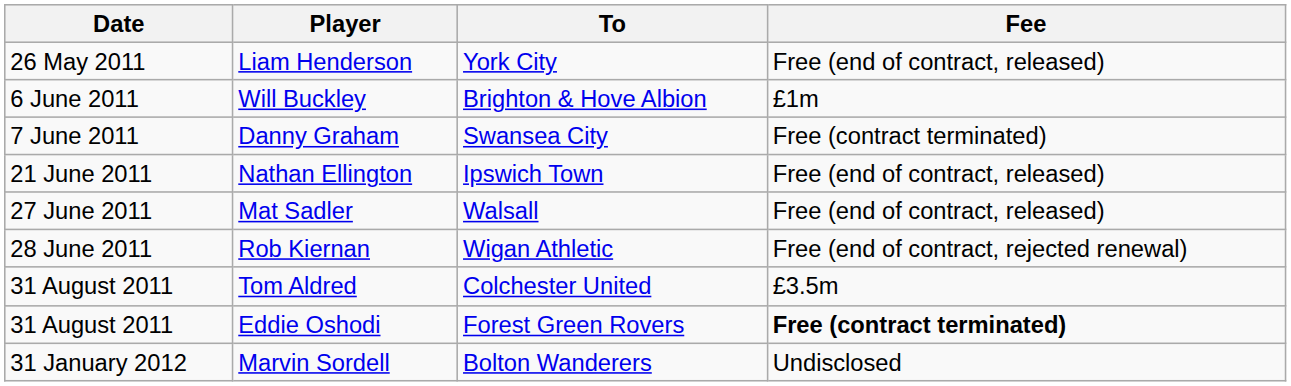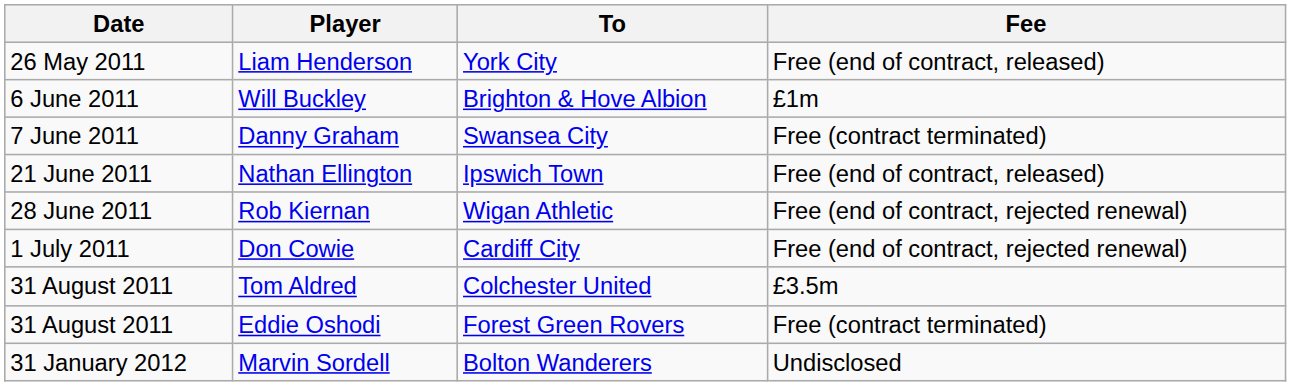- row: 27 June 2011 | Mat Sadler | Walsall | Free (end of contract, released)
+ row: 1 July 2011 | Don Cowie | Cardiff City | Free (end of contract, rejected renewal)
Eddie Oshodi | Fee: bold -> normal
